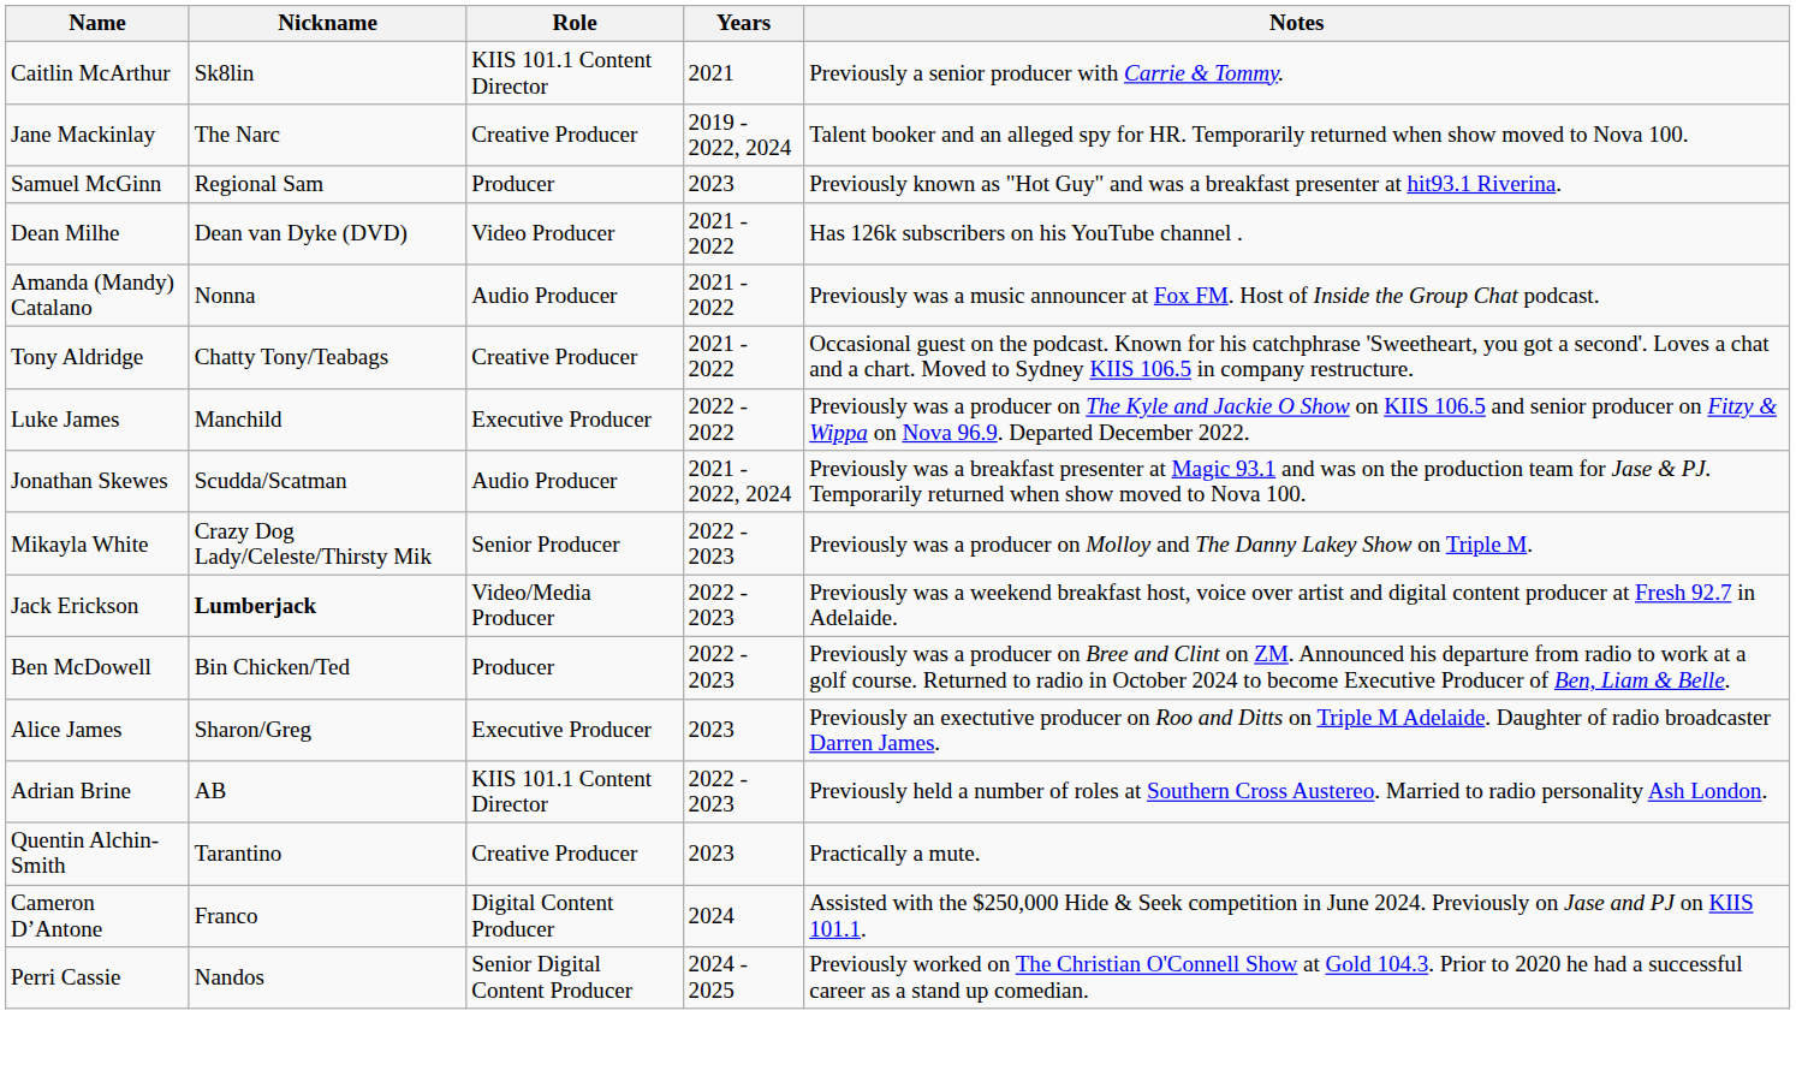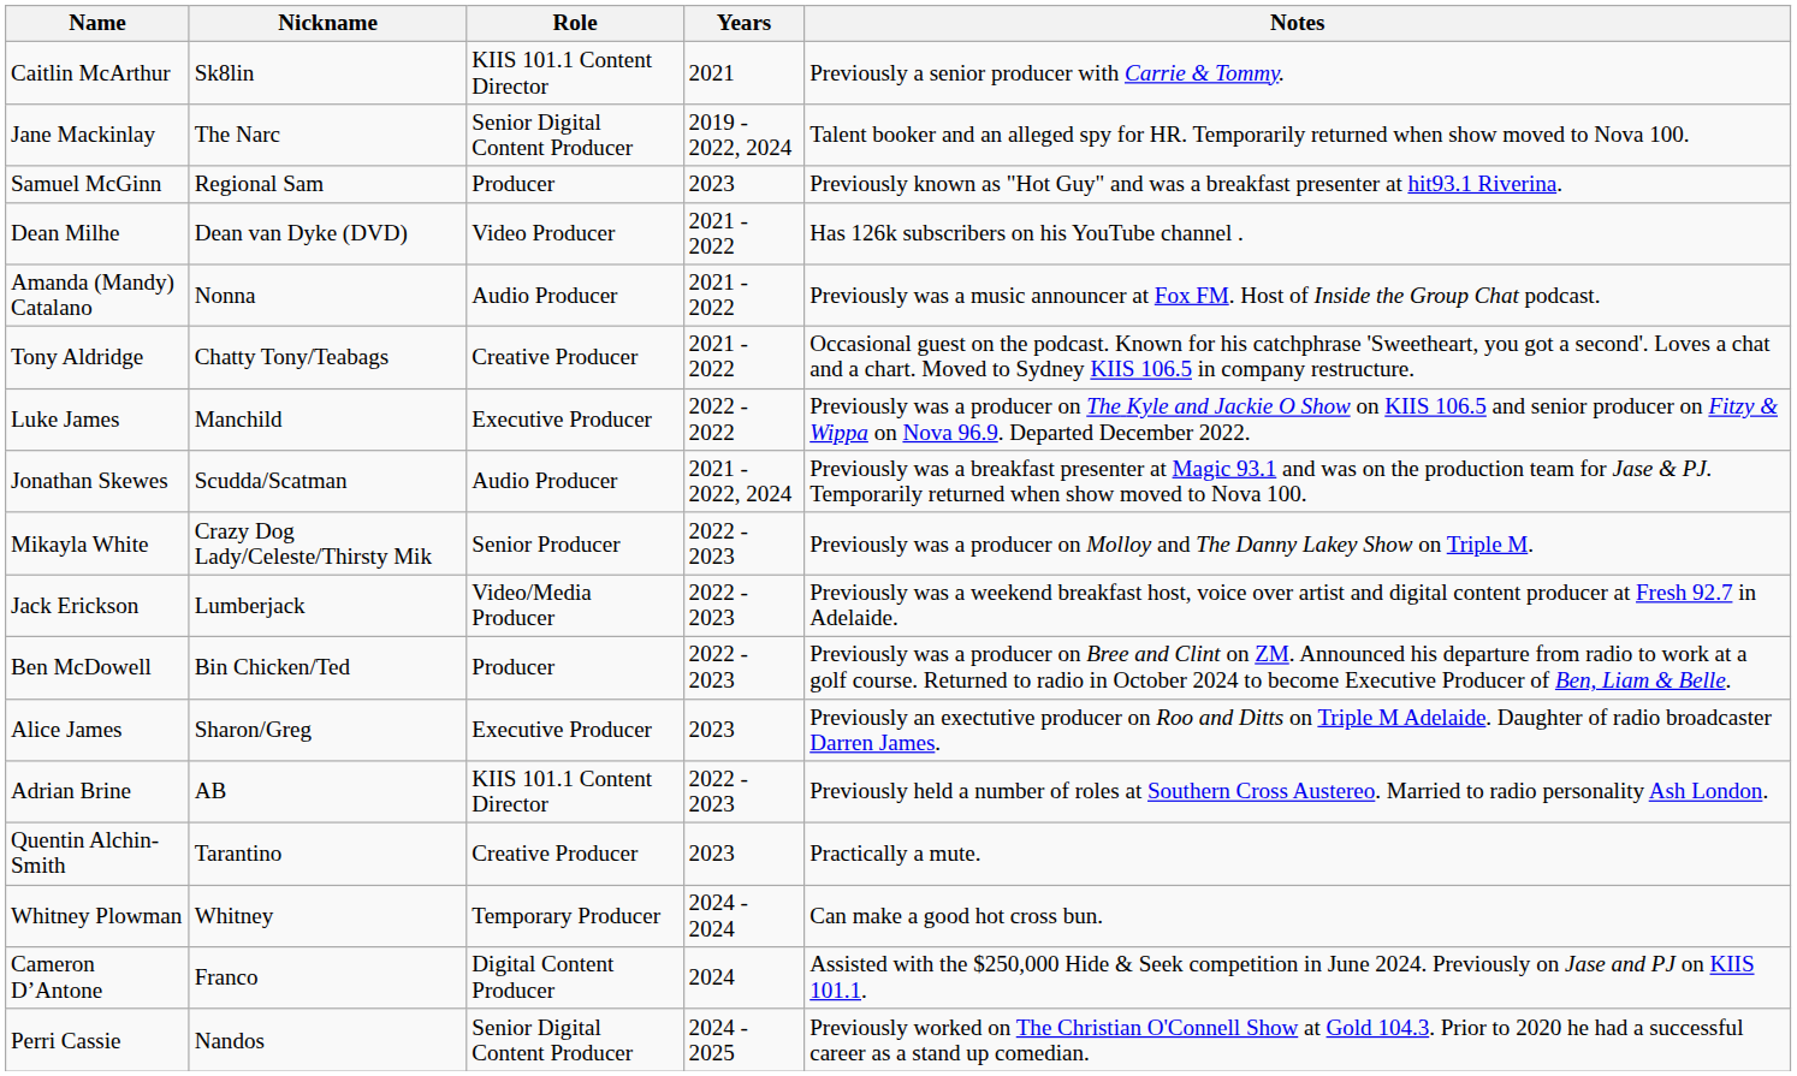Jane Mackinlay | Role: Creative Producer -> Senior Digital Content Producer
Jack Erickson | Nickname: bold -> normal
+ row: Whitney Plowman | Whitney | Temporary Producer | 2024 - 2024 | Can make a good hot cross bun.
